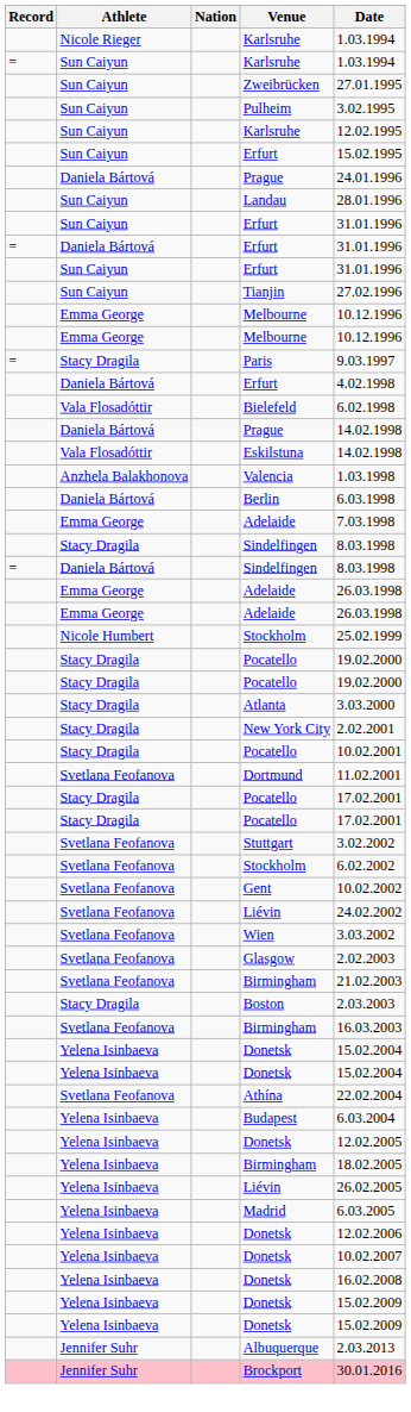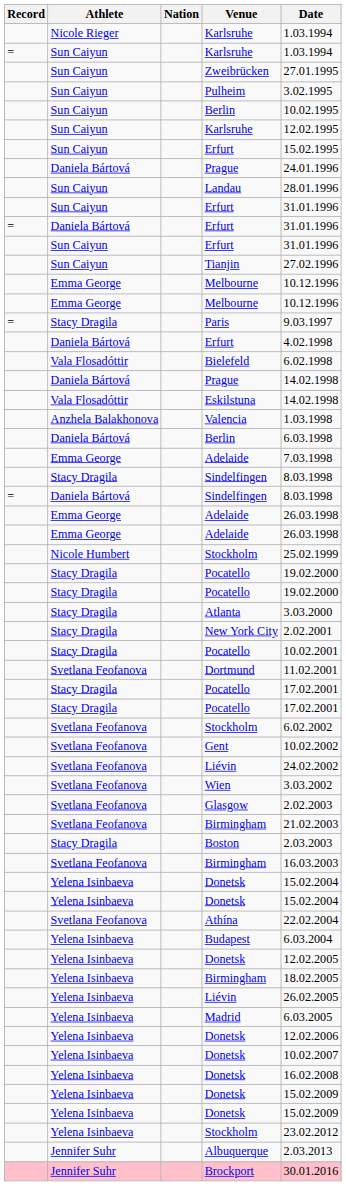+ row: Sun Caiyun | Berlin | 10.02.1995
- row: Svetlana Feofanova | Stuttgart | 3.02.2002
+ row: Yelena Isinbaeva | Stockholm | 23.02.2012
